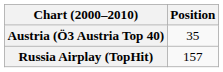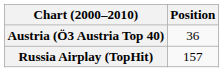Austria (Ö3 Austria Top 40) | Position: 35 -> 36
